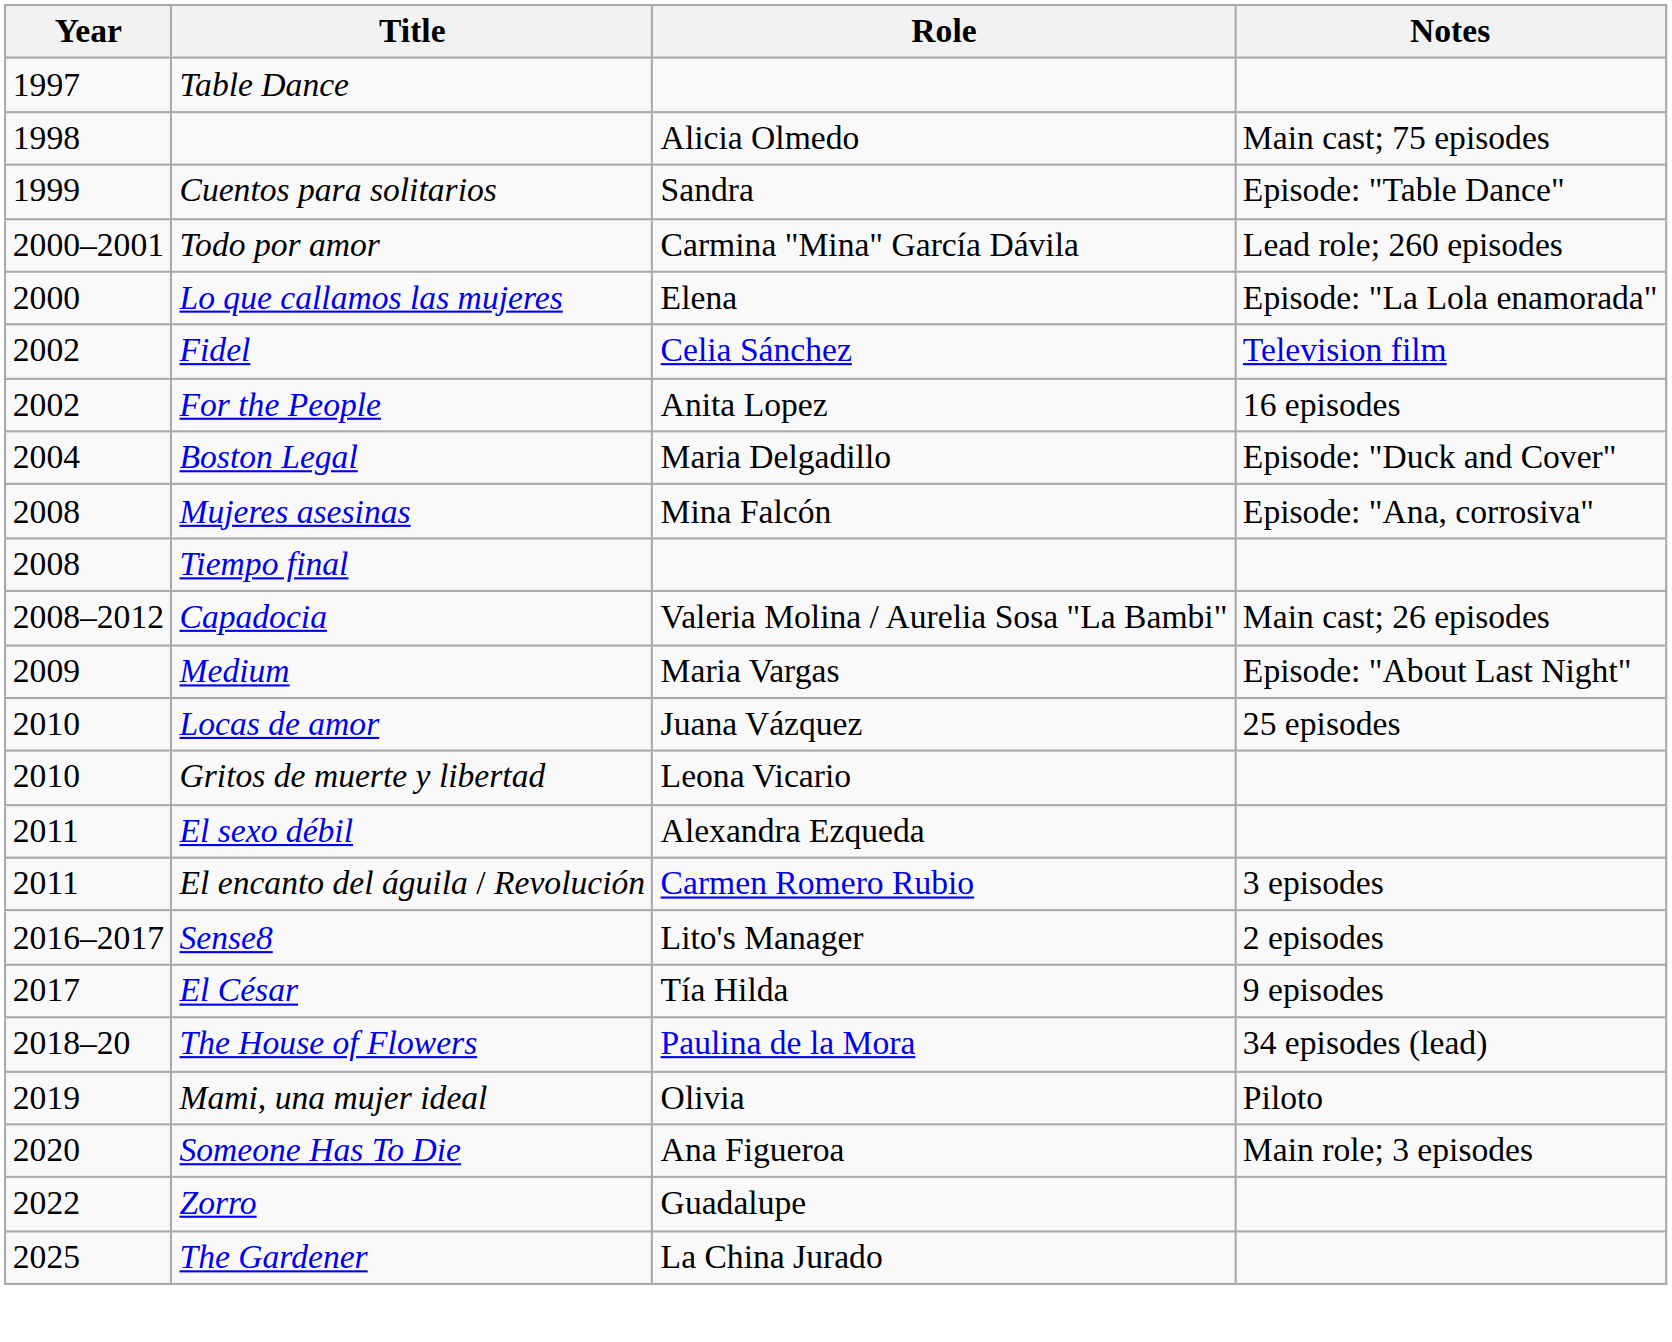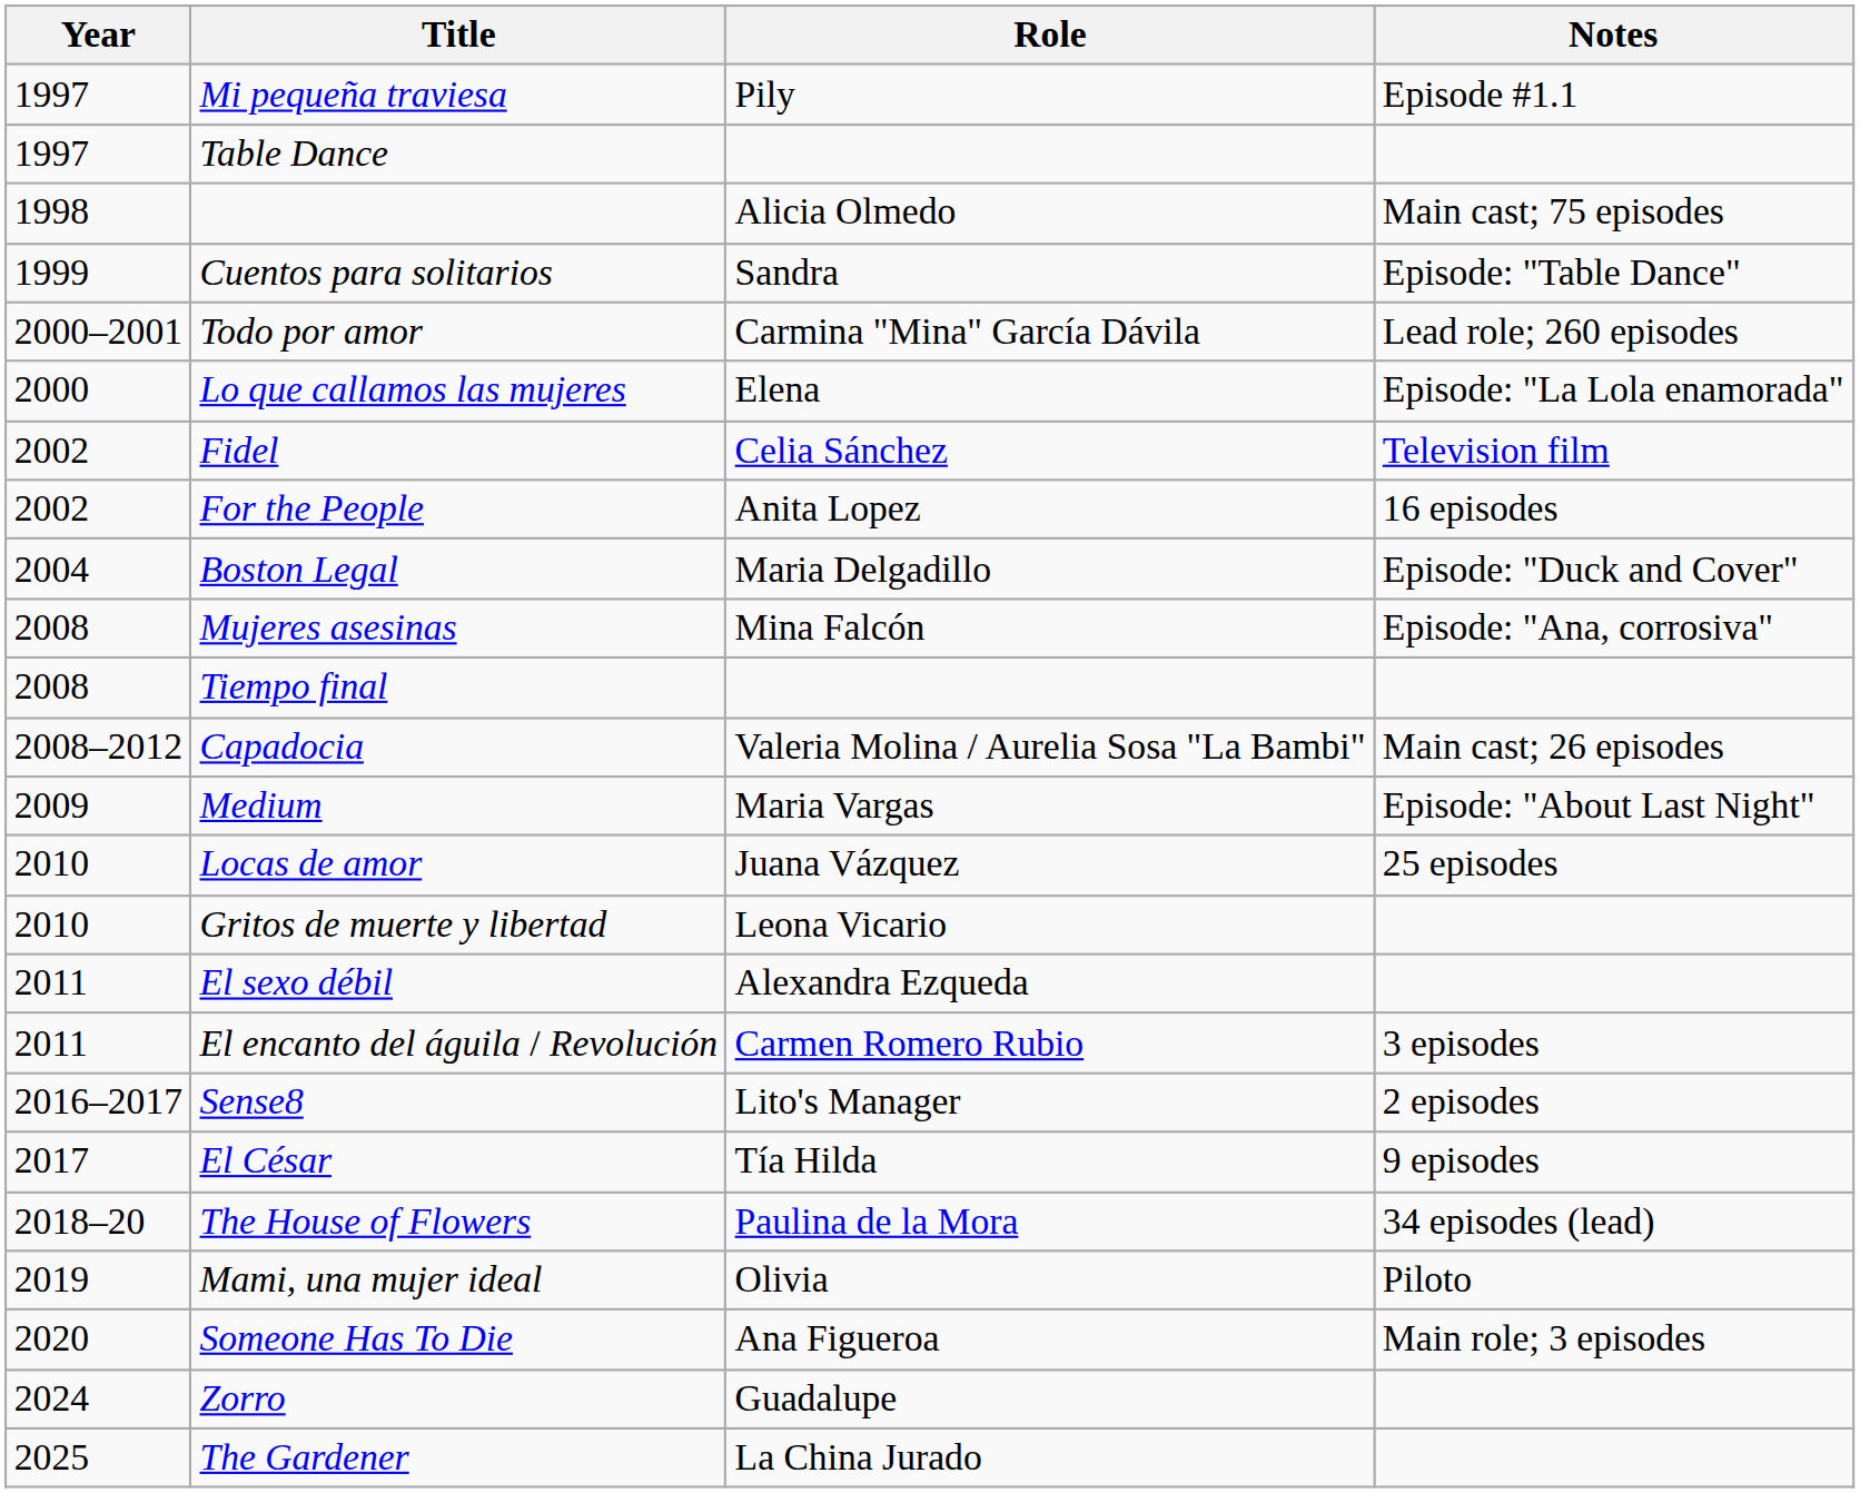+ row: 1997 | Mi pequeña traviesa | Pily | Episode #1.1
Zorro | Year: 2022 -> 2024
